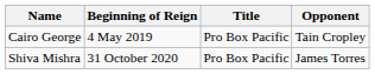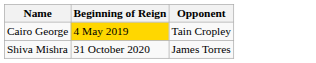- column: Title | Pro Box Pacific | Pro Box Pacific
Cairo George | Beginning of Reign: no background -> gold background
